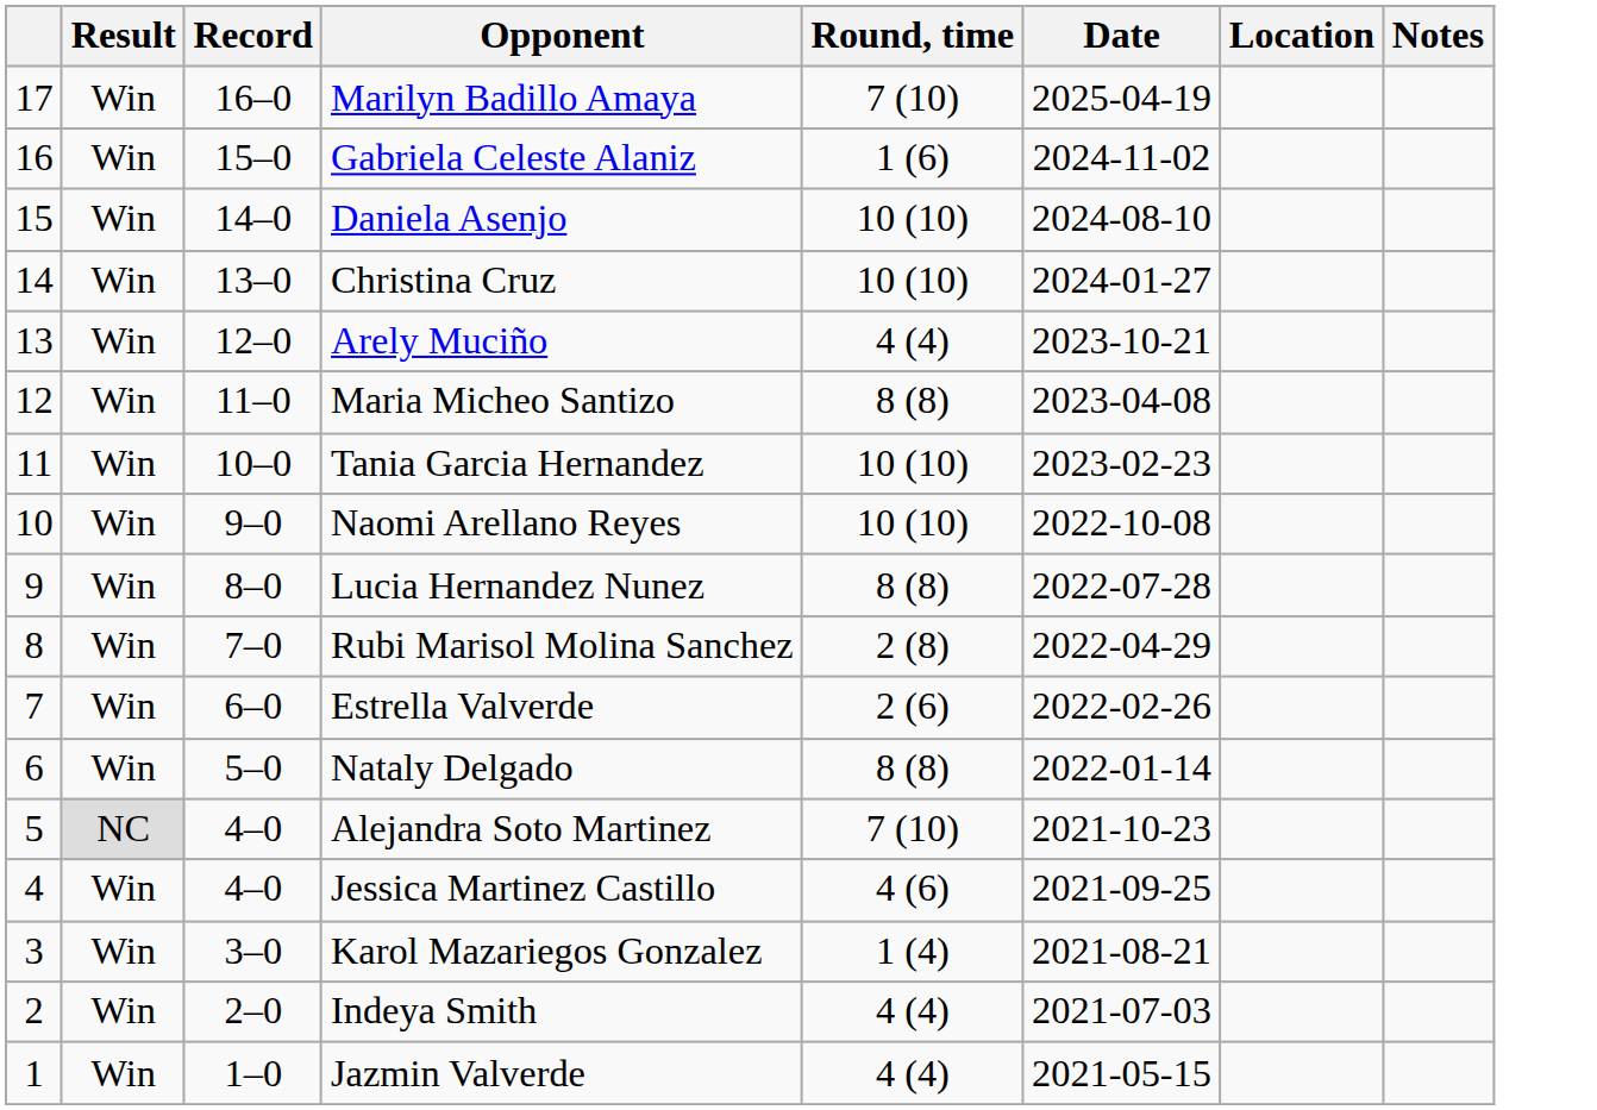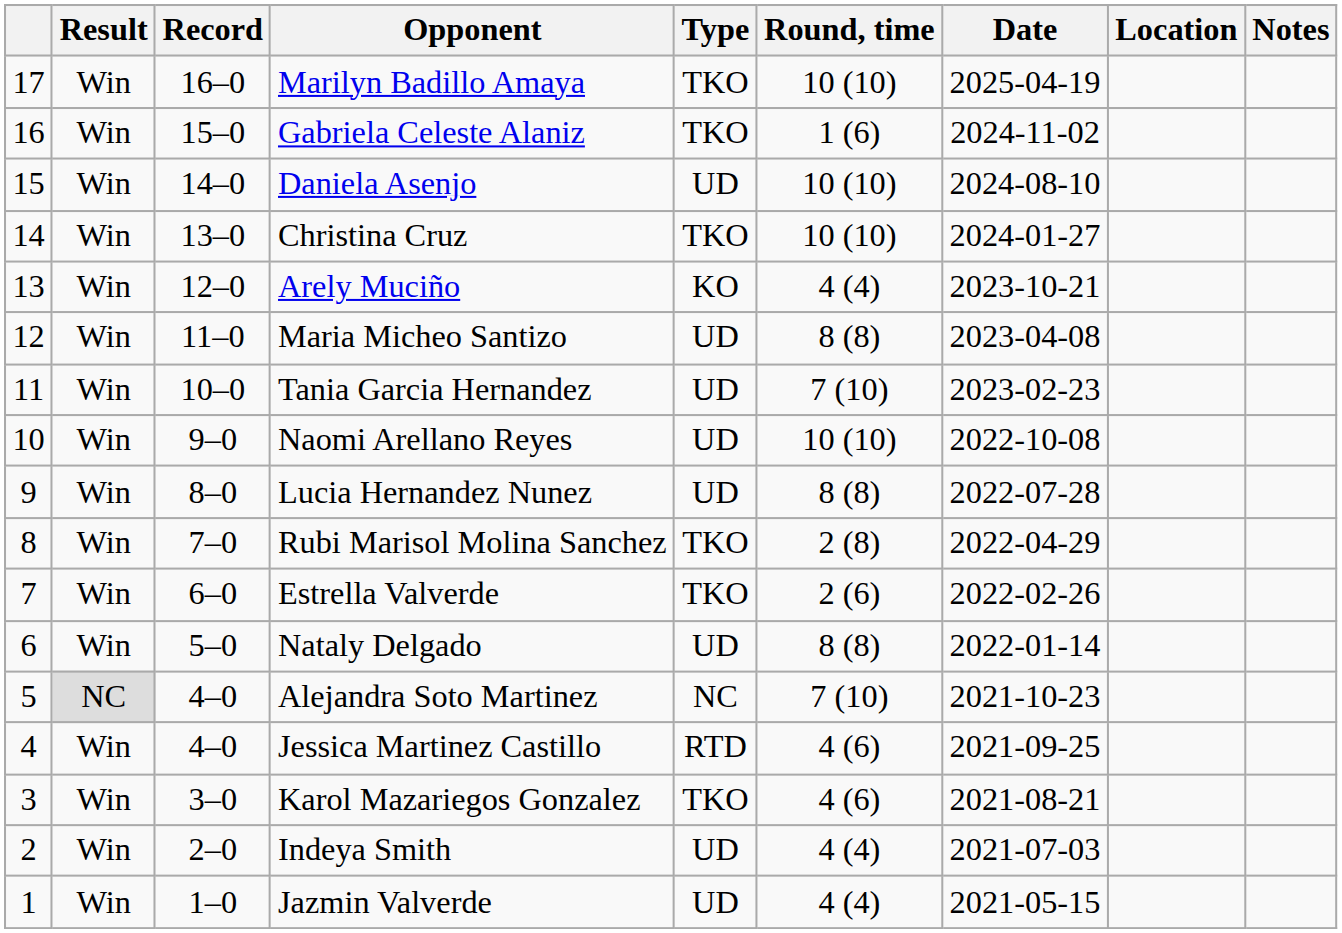+ column: Type | TKO | TKO | UD | TKO | KO | UD | UD | UD | UD | TKO | TKO | UD | NC | RTD | TKO | UD | UD
Marilyn Badillo Amaya | Round, time: 7 (10) -> 10 (10)
Tania Garcia Hernandez | Round, time: 10 (10) -> 7 (10)
Karol Mazariegos Gonzalez | Round, time: 1 (4) -> 4 (6)
